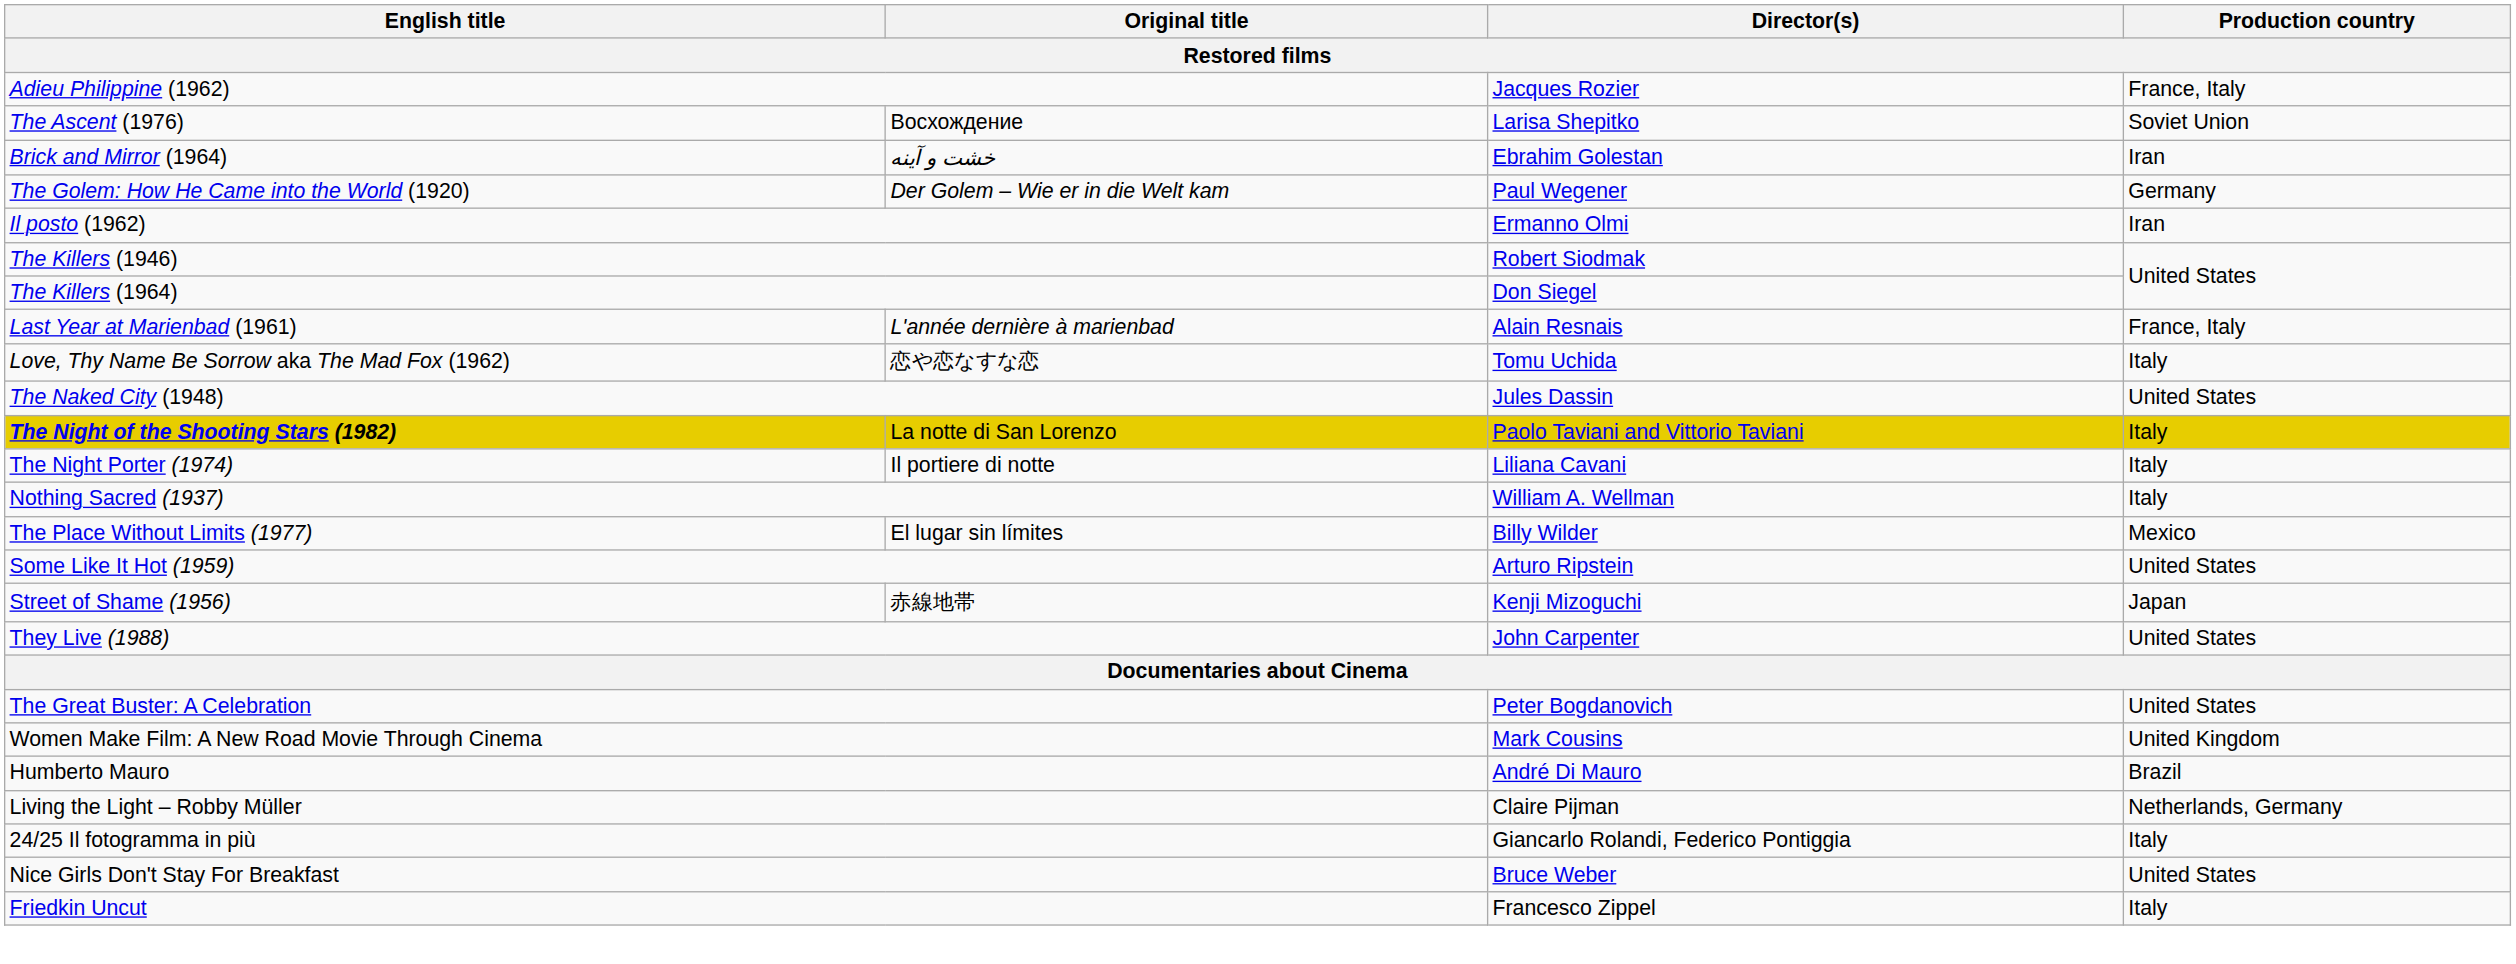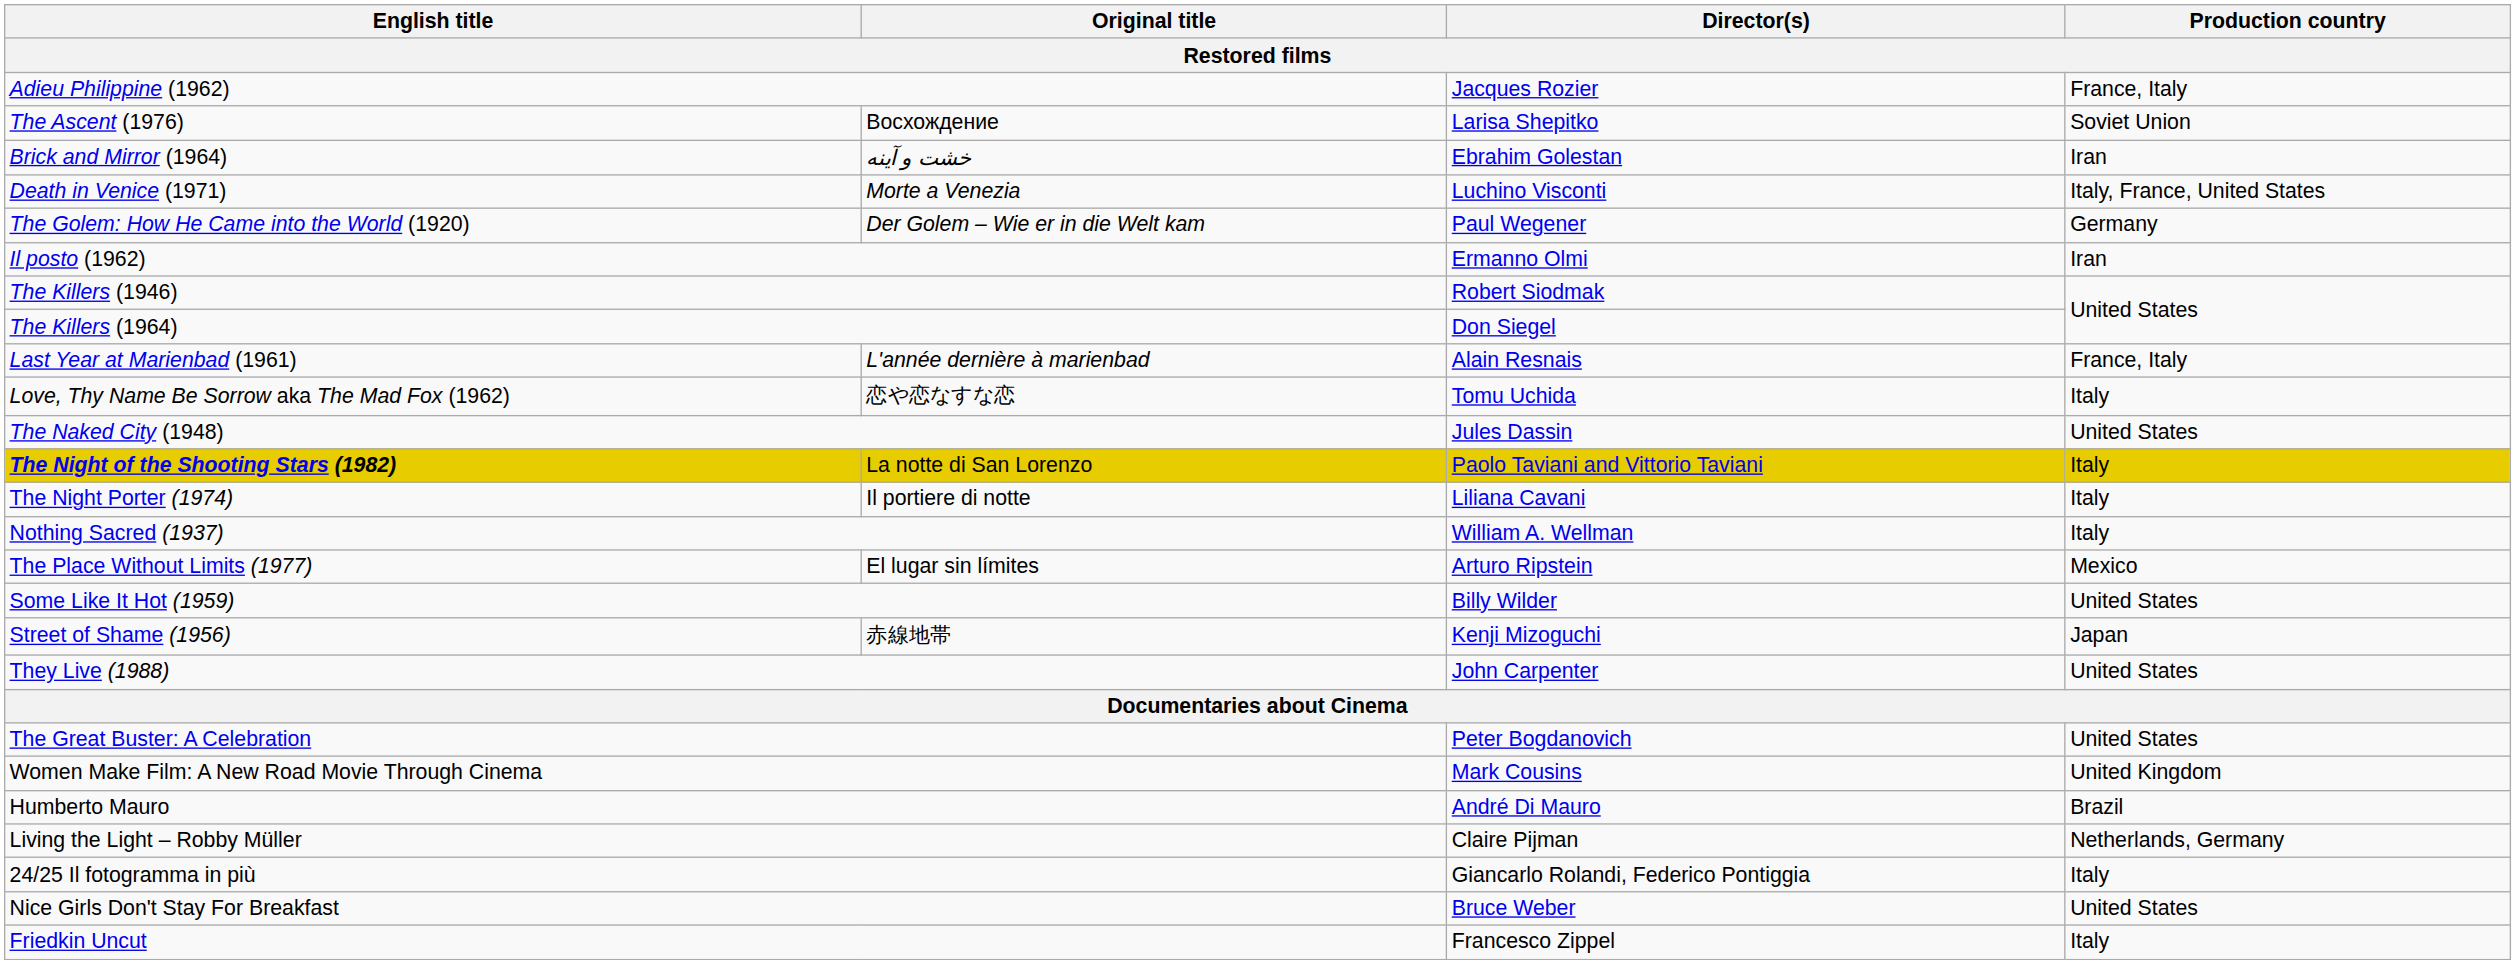+ row: Death in Venice (1971) | Morte a Venezia | Luchino Visconti | Italy, France, United States
The Place Without Limits (1977) | Director(s): Billy Wilder -> Arturo Ripstein
Some Like It Hot (1959) | Director(s): Arturo Ripstein -> Billy Wilder
